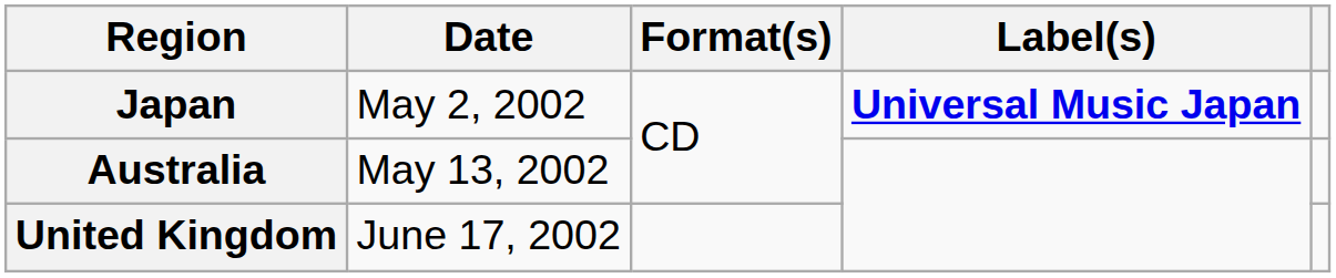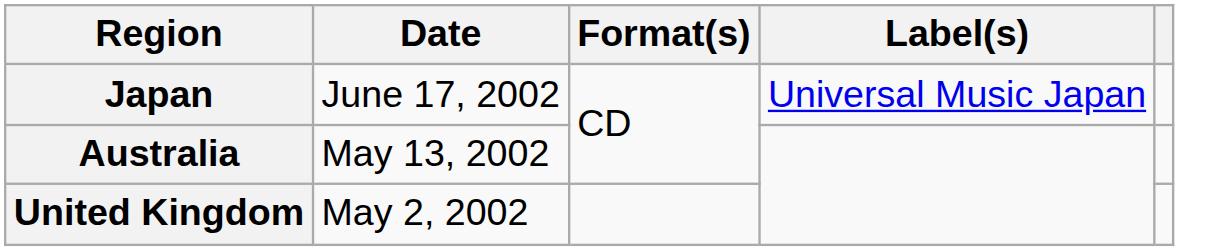Japan | Date: May 2, 2002 -> June 17, 2002
Japan | Label(s): bold -> normal
United Kingdom | Date: June 17, 2002 -> May 2, 2002
